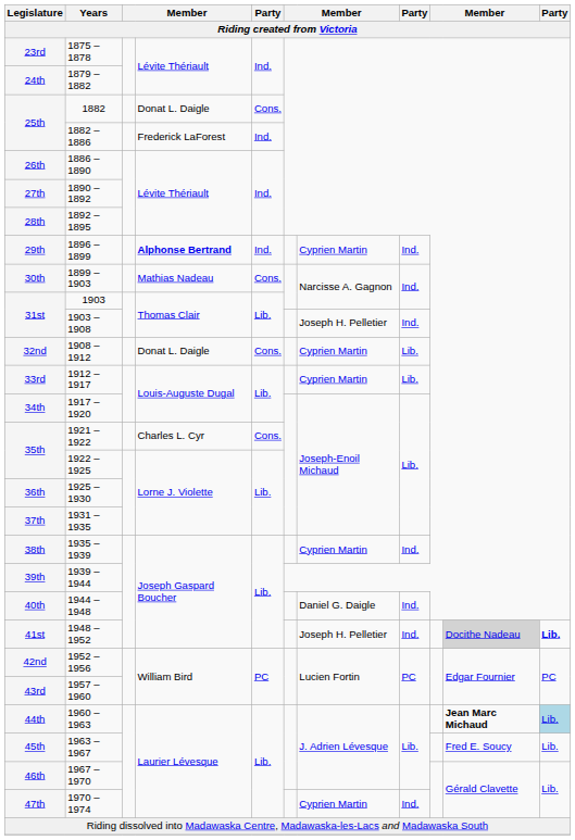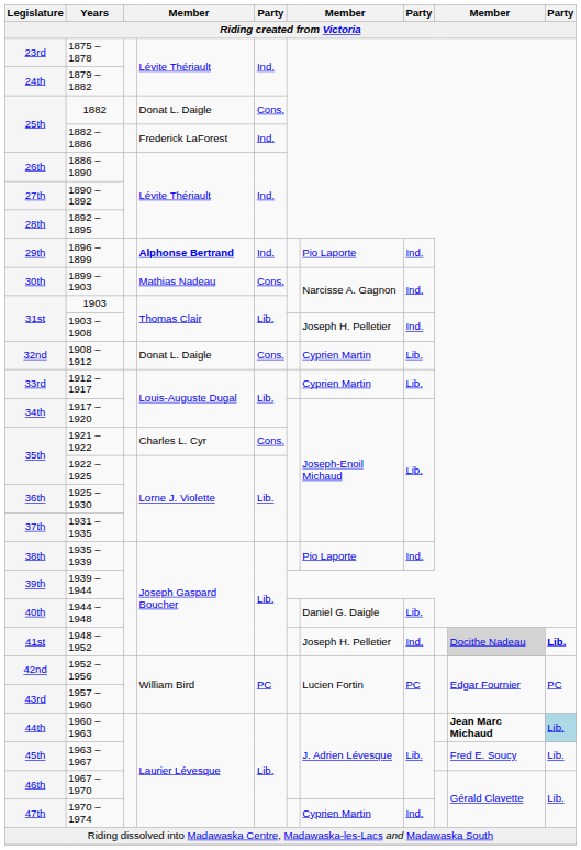29th | column 7: Cyprien Martin -> Pio Laporte
38th | column 7: Cyprien Martin -> Pio Laporte
40th | column 8: Ind. -> Lib.
